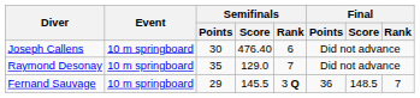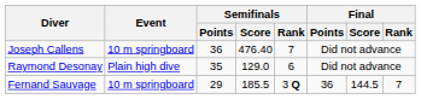Joseph Callens | Semifinals / Points: 30 -> 36
Joseph Callens | Semifinals / Rank: 6 -> 7
Raymond Desonay | Event: 10 m springboard -> Plain high dive
Raymond Desonay | Semifinals / Rank: 7 -> 6
Fernand Sauvage | Semifinals / Score: 145.5 -> 185.5
Fernand Sauvage | Final / Score: 148.5 -> 144.5
